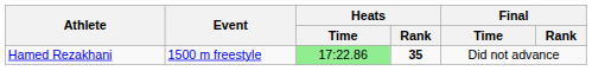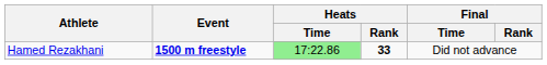Hamed Rezakhani | Event: normal -> bold
Hamed Rezakhani | Heats / Rank: 35 -> 33
